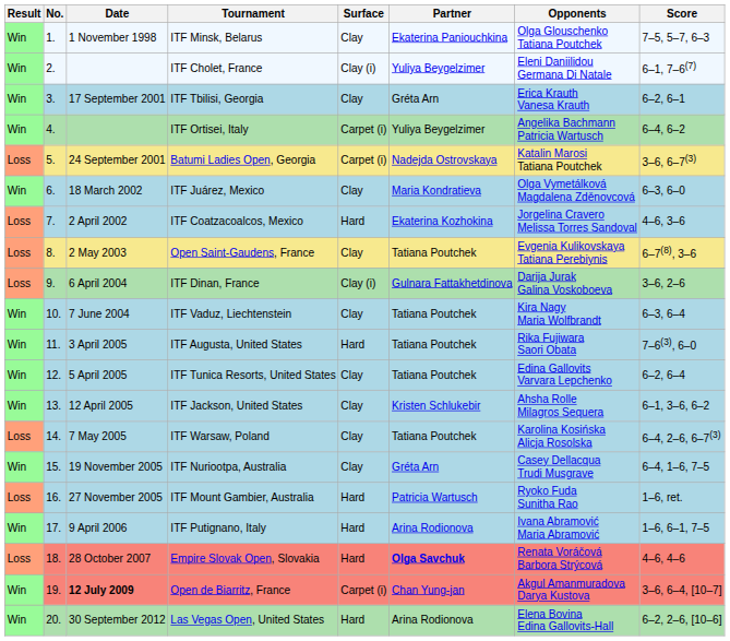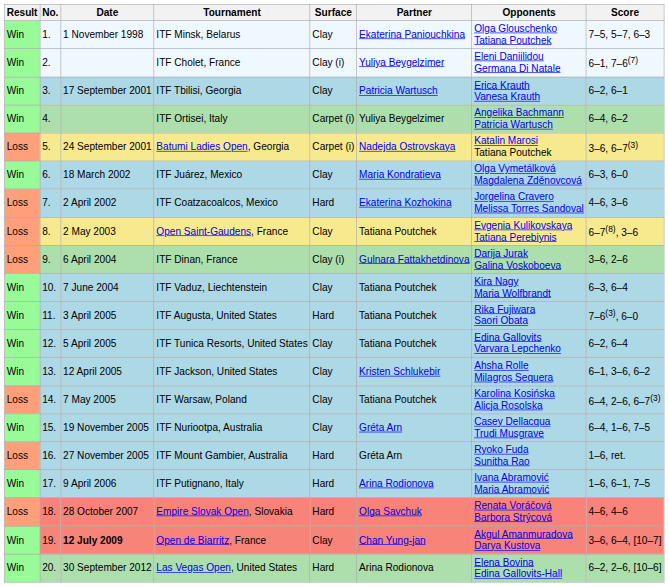ITF Tbilisi, Georgia | Partner: Gréta Arn -> Patricia Wartusch
ITF Mount Gambier, Australia | Partner: Patricia Wartusch -> Gréta Arn
Empire Slovak Open, Slovakia | Partner: bold -> normal
Open de Biarritz, France | Surface: Carpet (i) -> Clay
